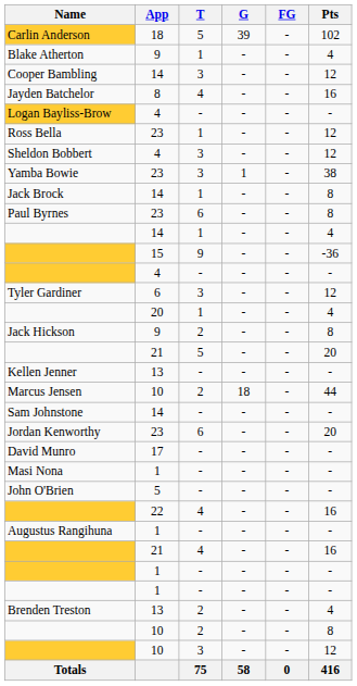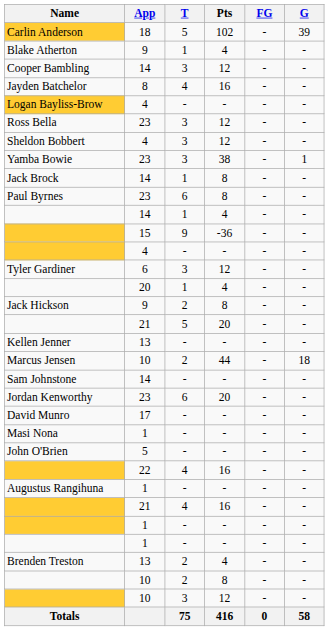columns swapped: G <-> Pts
Ross Bella | T: 1 -> 3
